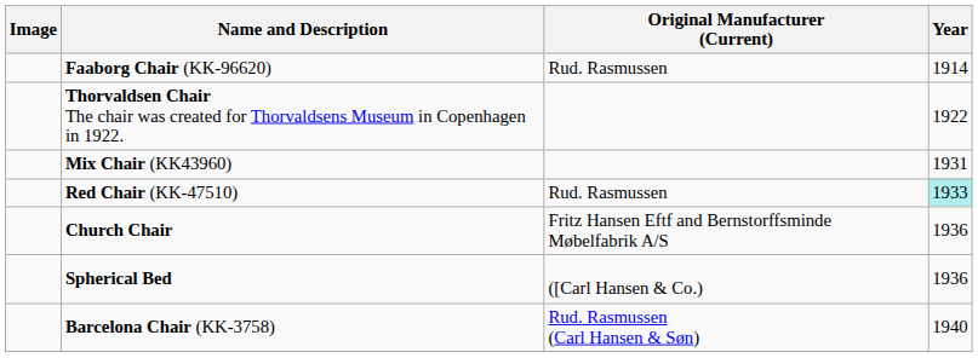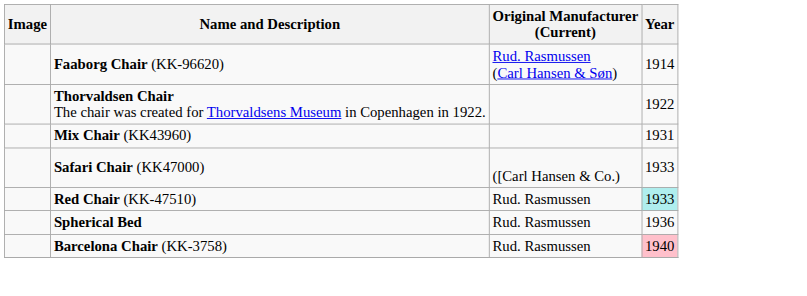Faaborg Chair (KK-96620) | Original Manufacturer (Current): Rud. Rasmussen -> Rud. Rasmussen (Carl Hansen & Søn)
+ row: Safari Chair (KK47000) | ([Carl Hansen & Co.) | 1933
- row: Church Chair | Fritz Hansen Eftf and Bernstorffsminde Møbelfabrik A/S | 1936
Spherical Bed | Original Manufacturer (Current): ([Carl Hansen & Co.) -> Rud. Rasmussen
Barcelona Chair (KK-3758) | Original Manufacturer (Current): Rud. Rasmussen (Carl Hansen & Søn) -> Rud. Rasmussen
Barcelona Chair (KK-3758) | Year: no background -> pink background
